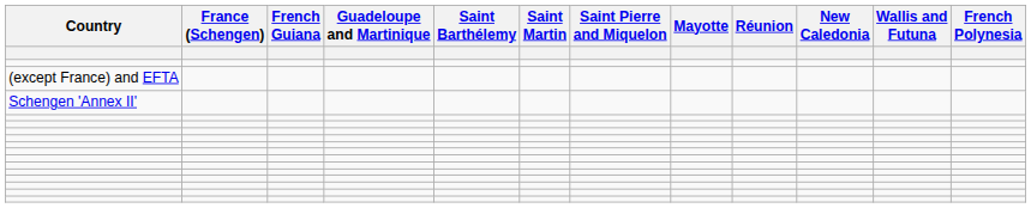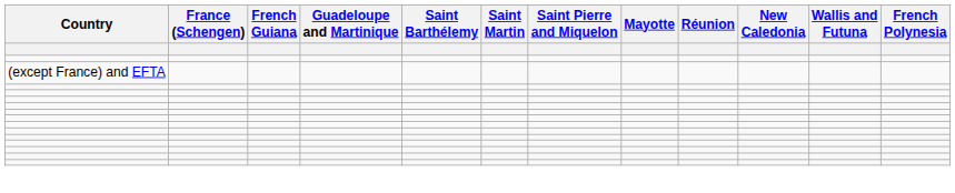- row: Schengen 'Annex II'
